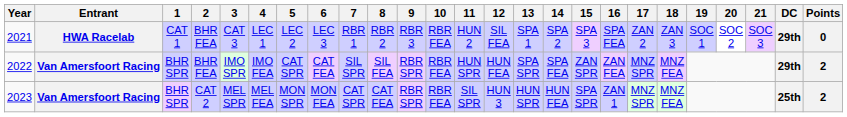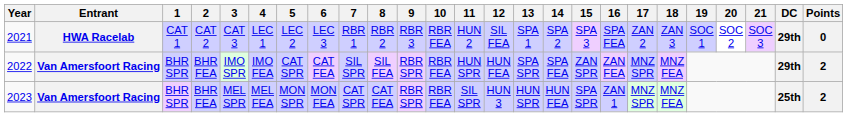2021 | 2: BHR FEA -> CAT 2
2023 | 2: CAT 2 -> BHR FEA
